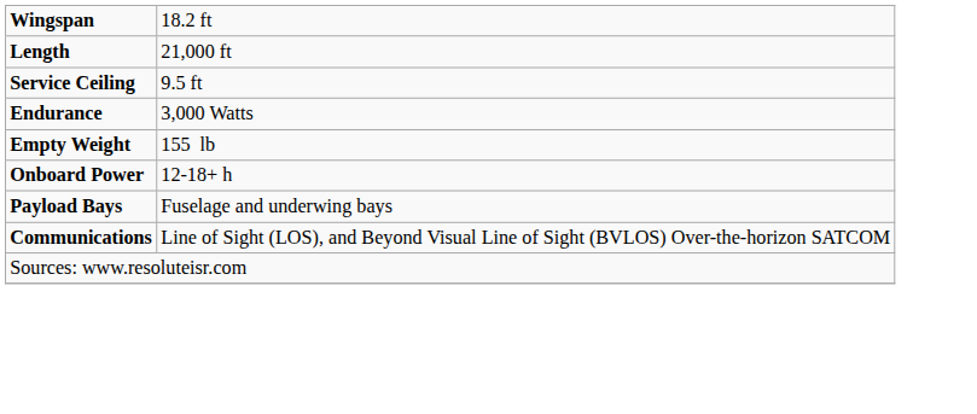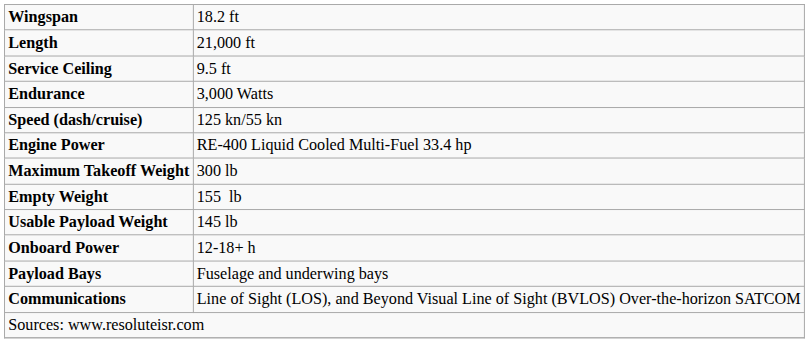+ row: Speed (dash/cruise) | 125 kn/55 kn
+ row: Engine Power | RE-400 Liquid Cooled Multi-Fuel 33.4 hp
+ row: Maximum Takeoff Weight | 300 lb
+ row: Usable Payload Weight | 145 lb
